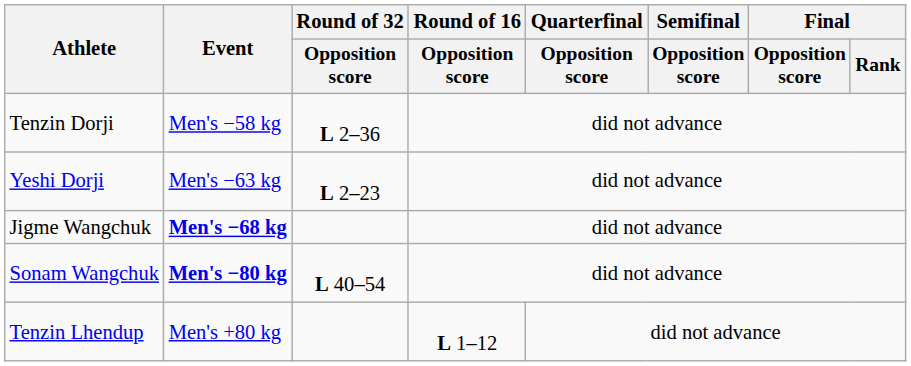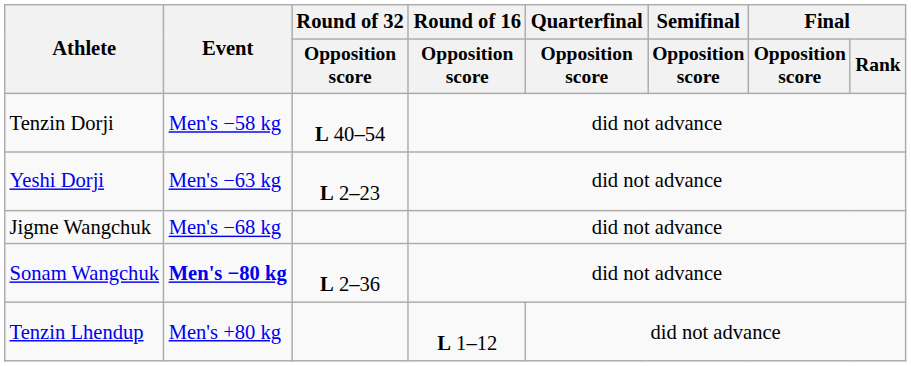Tenzin Dorji | Round of 32 / Opposition score: L 2–36 -> L 40–54
Jigme Wangchuk | Event: bold -> normal
Sonam Wangchuk | Round of 32 / Opposition score: L 40–54 -> L 2–36
